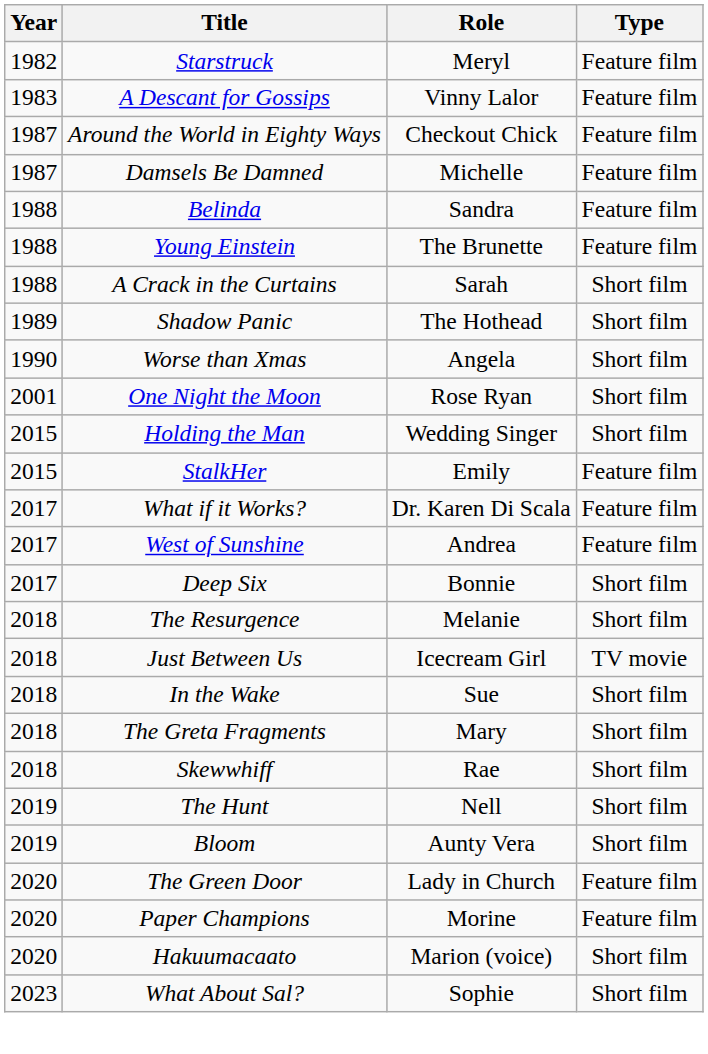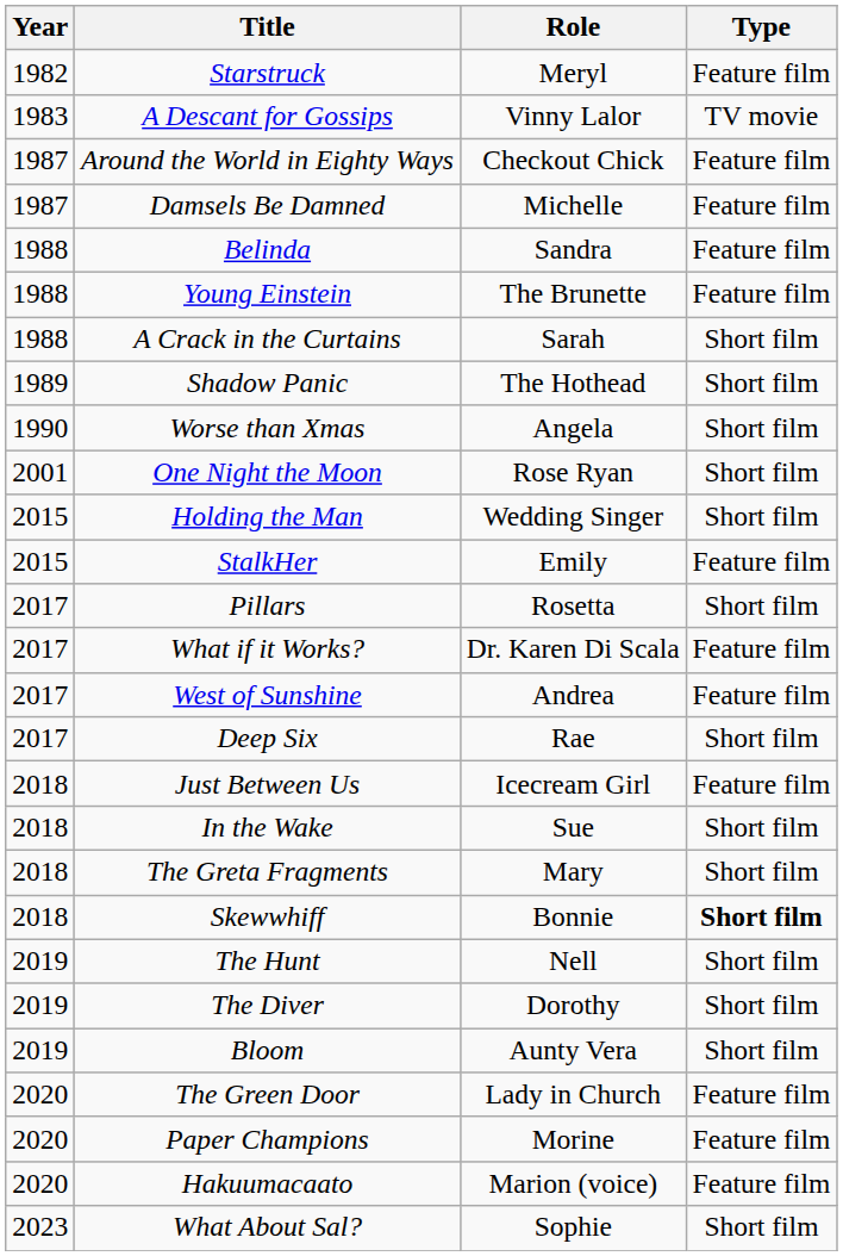A Descant for Gossips | Type: Feature film -> TV movie
+ row: 2017 | Pillars | Rosetta | Short film
Deep Six | Role: Bonnie -> Rae
- row: 2018 | The Resurgence | Melanie | Short film
Just Between Us | Type: TV movie -> Feature film
Skewwhiff | Role: Rae -> Bonnie
Skewwhiff | Type: normal -> bold
+ row: 2019 | The Diver | Dorothy | Short film
Hakuumacaato | Type: Short film -> Feature film
